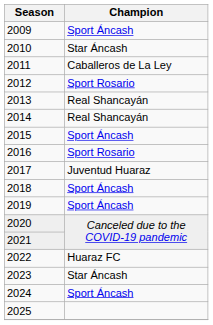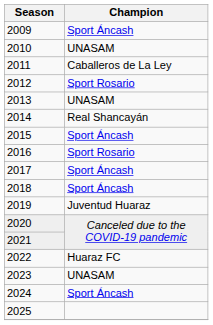2010 | Champion: Star Áncash -> UNASAM
2013 | Champion: Real Shancayán -> UNASAM
2017 | Champion: Juventud Huaraz -> Sport Áncash
2019 | Champion: Sport Áncash -> Juventud Huaraz
2023 | Champion: Star Áncash -> UNASAM
